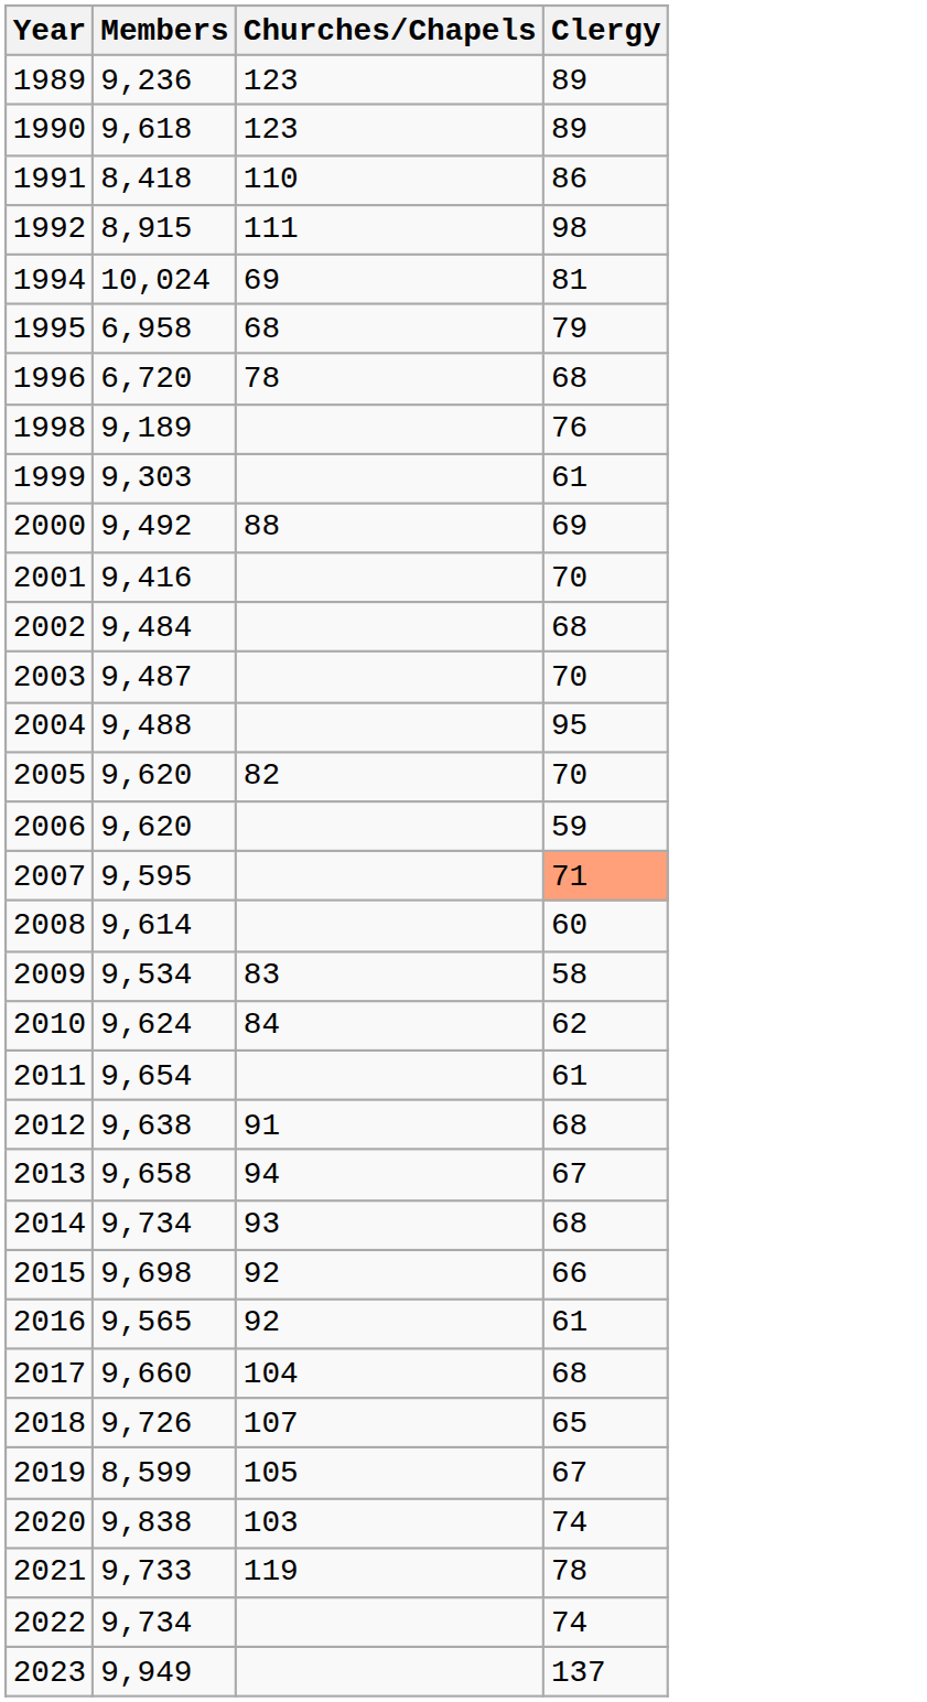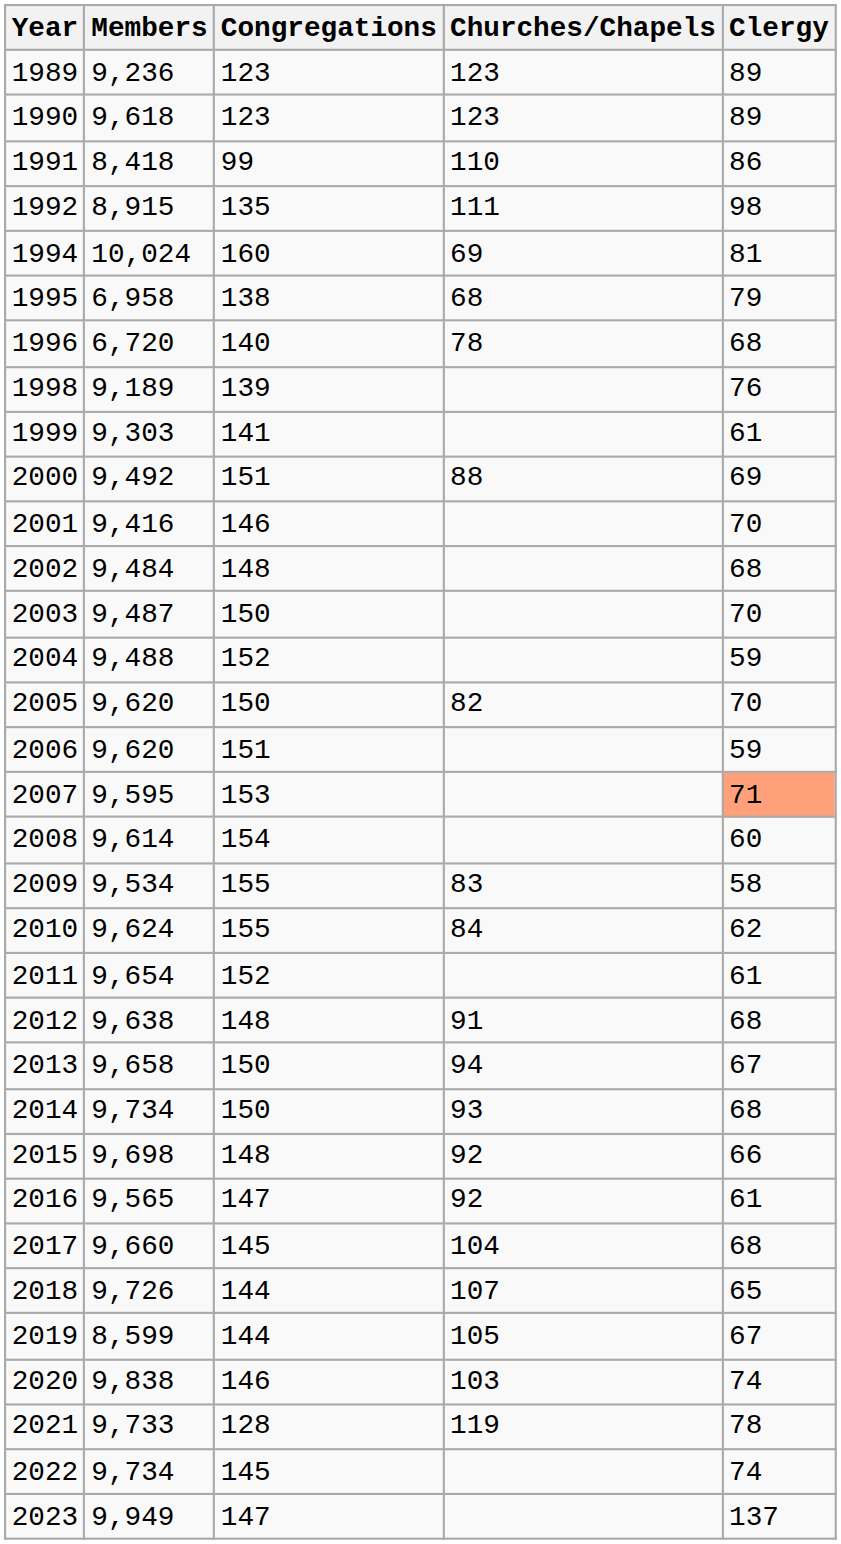+ column: Congregations | 123 | 123 | 99 | 135 | 160 | 138 | 140 | 139 | 141 | 151 | 146 | 148 | 150 | 152 | 150 | 151 | 153 | 154 | 155 | 155 | 152 | 148 | 150 | 150 | 148 | 147 | 145 | 144 | 144 | 146 | 128 | 145 | 147
2004 | Clergy: 95 -> 59
